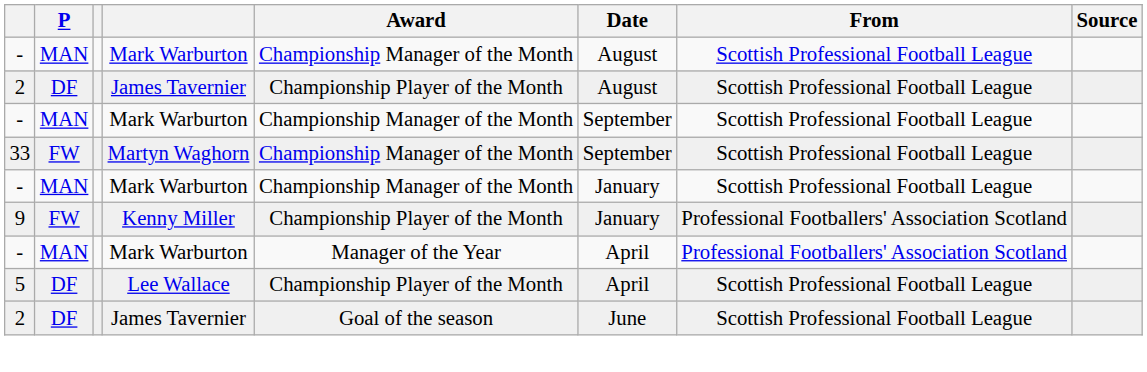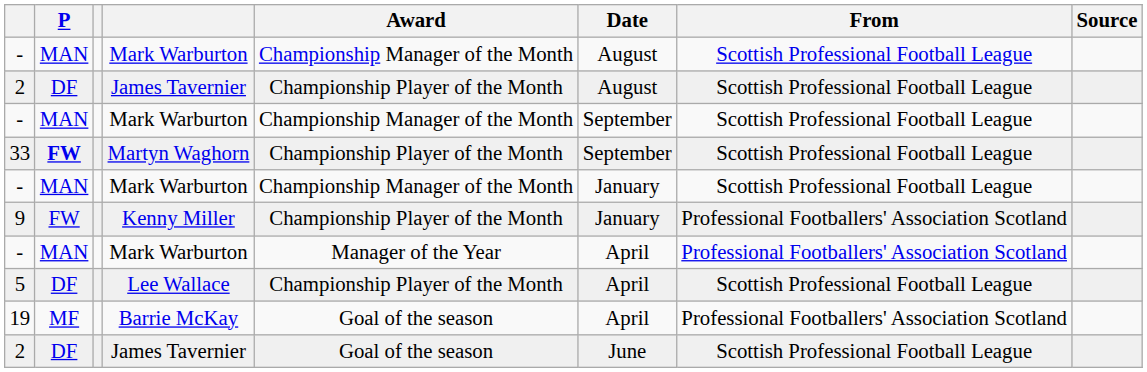33 | P: normal -> bold
33 | Award: Championship Manager of the Month -> Championship Player of the Month
+ row: 19 | MF | Barrie McKay | Goal of the season | April | Professional Footballers' Association Scotland
